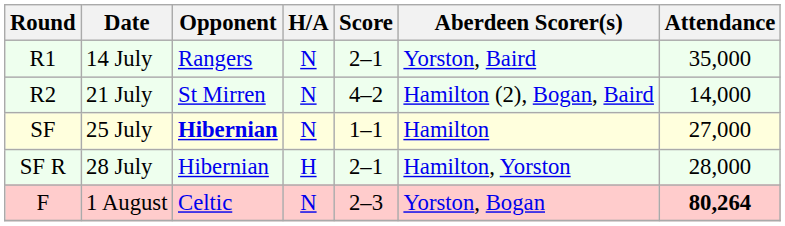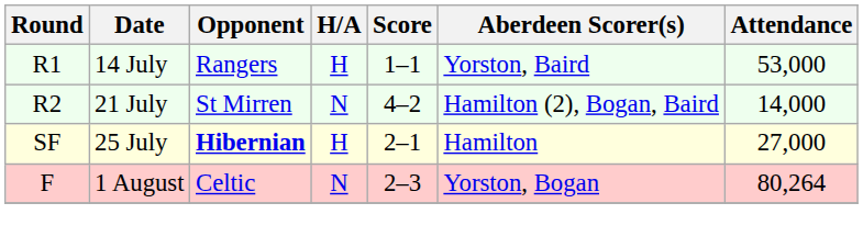14 July | H/A: N -> H
14 July | Score: 2–1 -> 1–1
14 July | Attendance: 35,000 -> 53,000
25 July | H/A: N -> H
25 July | Score: 1–1 -> 2–1
- row: SF R | 28 July | Hibernian | H | 2–1 | Hamilton, Yorston | 28,000
1 August | Attendance: bold -> normal
